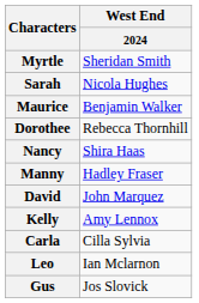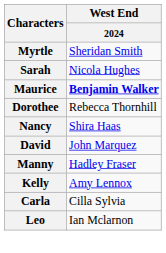Maurice | West End / 2024: normal -> bold
rows swapped: Manny <-> David
- row: Gus | Jos Slovick
